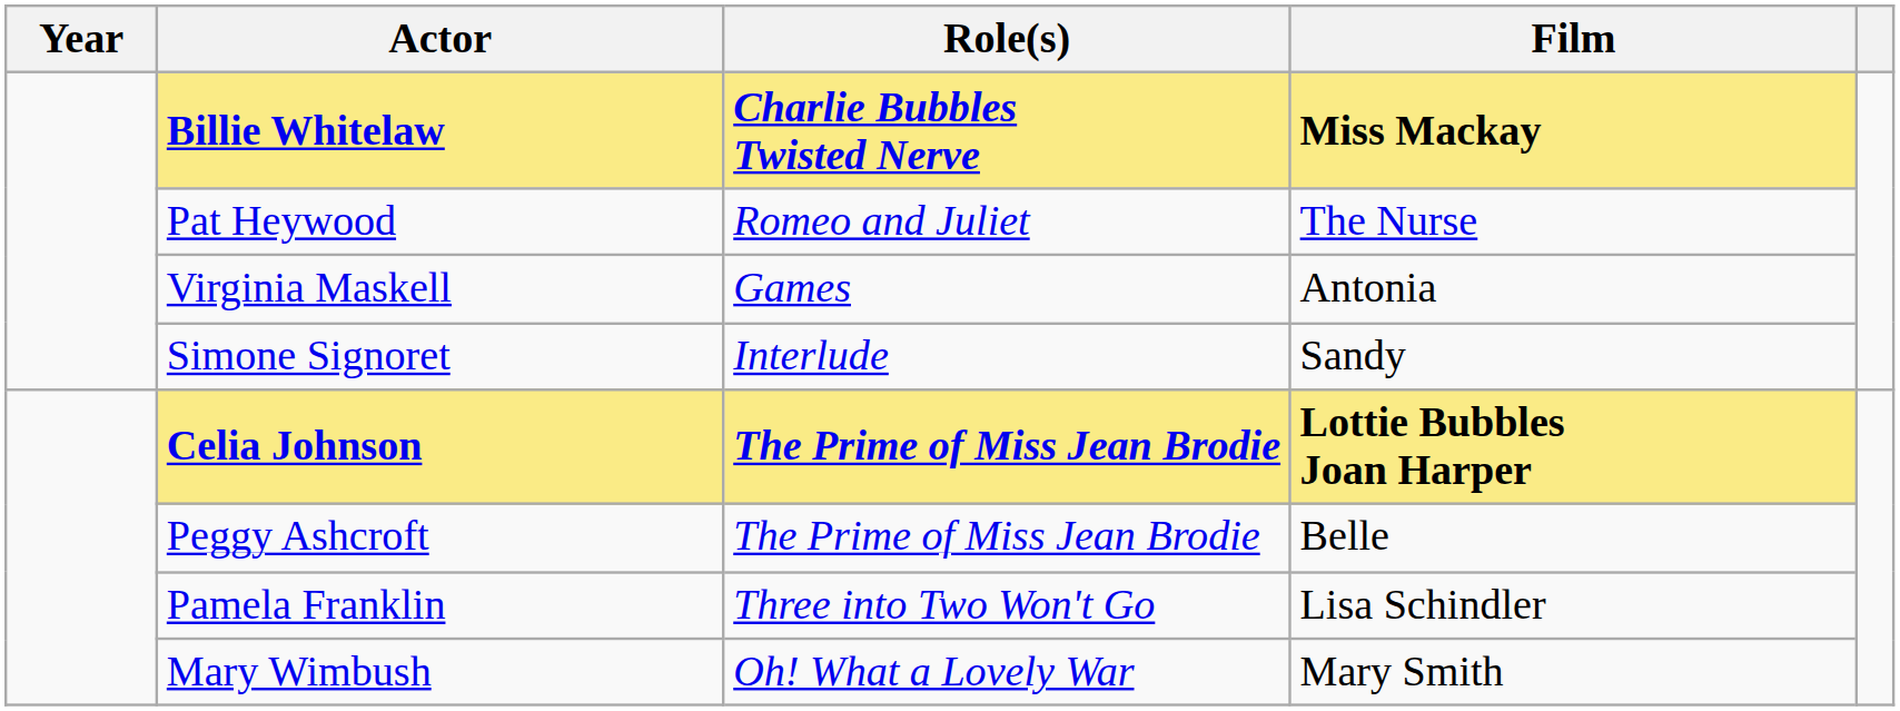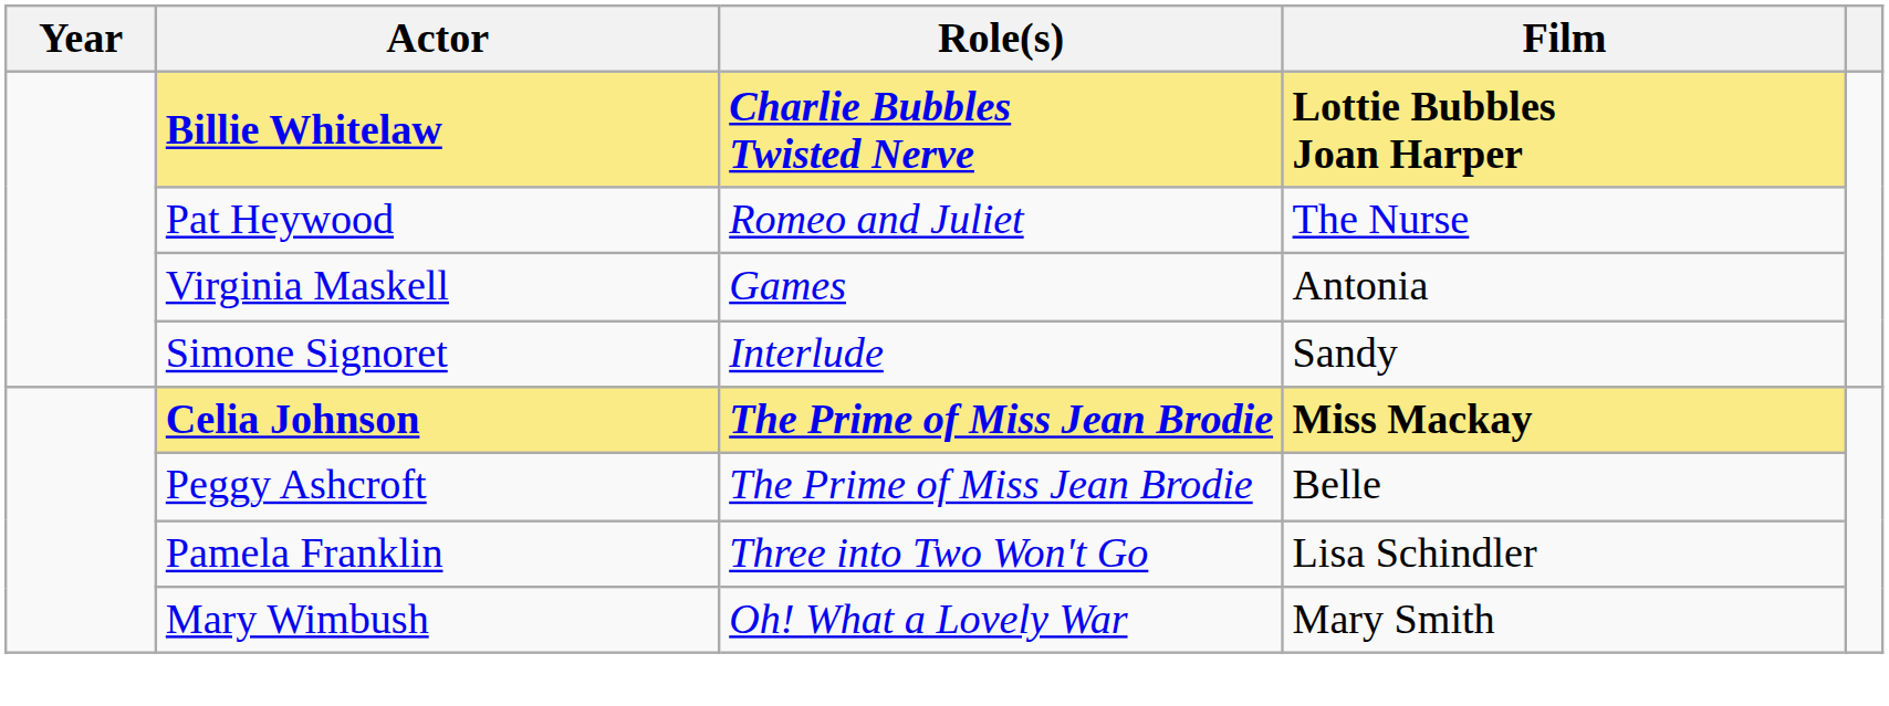Billie Whitelaw | Film: Miss Mackay -> Lottie Bubbles Joan Harper
Celia Johnson | Film: Lottie Bubbles Joan Harper -> Miss Mackay
